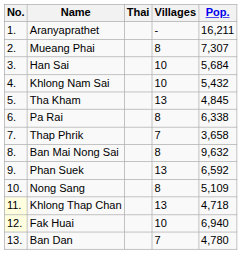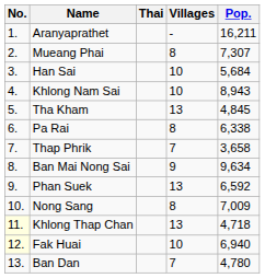Khlong Nam Sai | Pop.: 5,432 -> 8,943
Ban Mai Nong Sai | Villages: 8 -> 9
Ban Mai Nong Sai | Pop.: 9,632 -> 9,634
Nong Sang | Pop.: 5,109 -> 7,009
